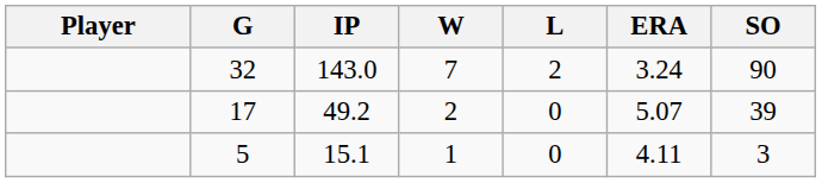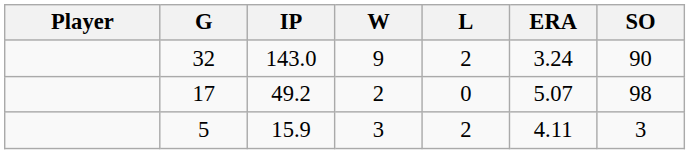32 | W: 7 -> 9
17 | SO: 39 -> 98
5 | IP: 15.1 -> 15.9
5 | W: 1 -> 3
5 | L: 0 -> 2
